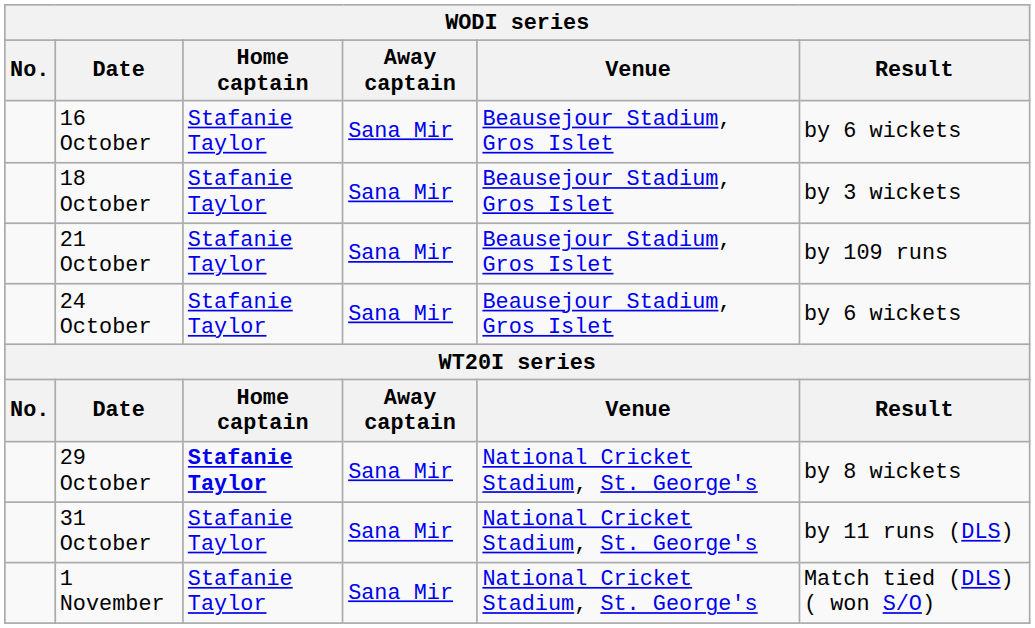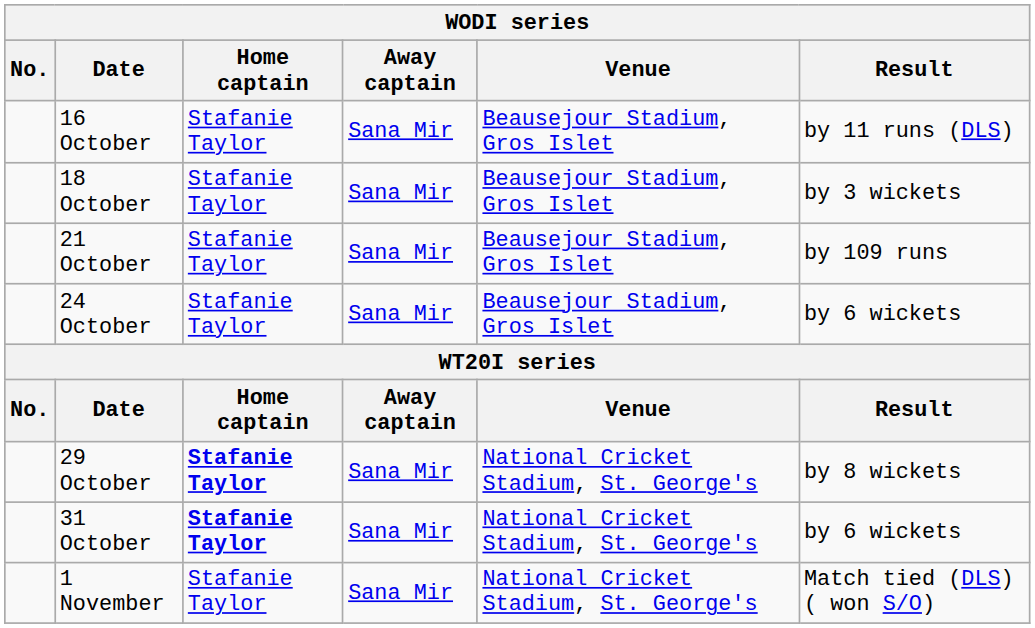16 October | Result: by 6 wickets -> by 11 runs (DLS)
31 October | Home captain: normal -> bold
31 October | Result: by 11 runs (DLS) -> by 6 wickets
